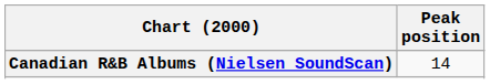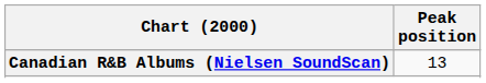Canadian R&B Albums (Nielsen SoundScan) | Peak position: 14 -> 13
